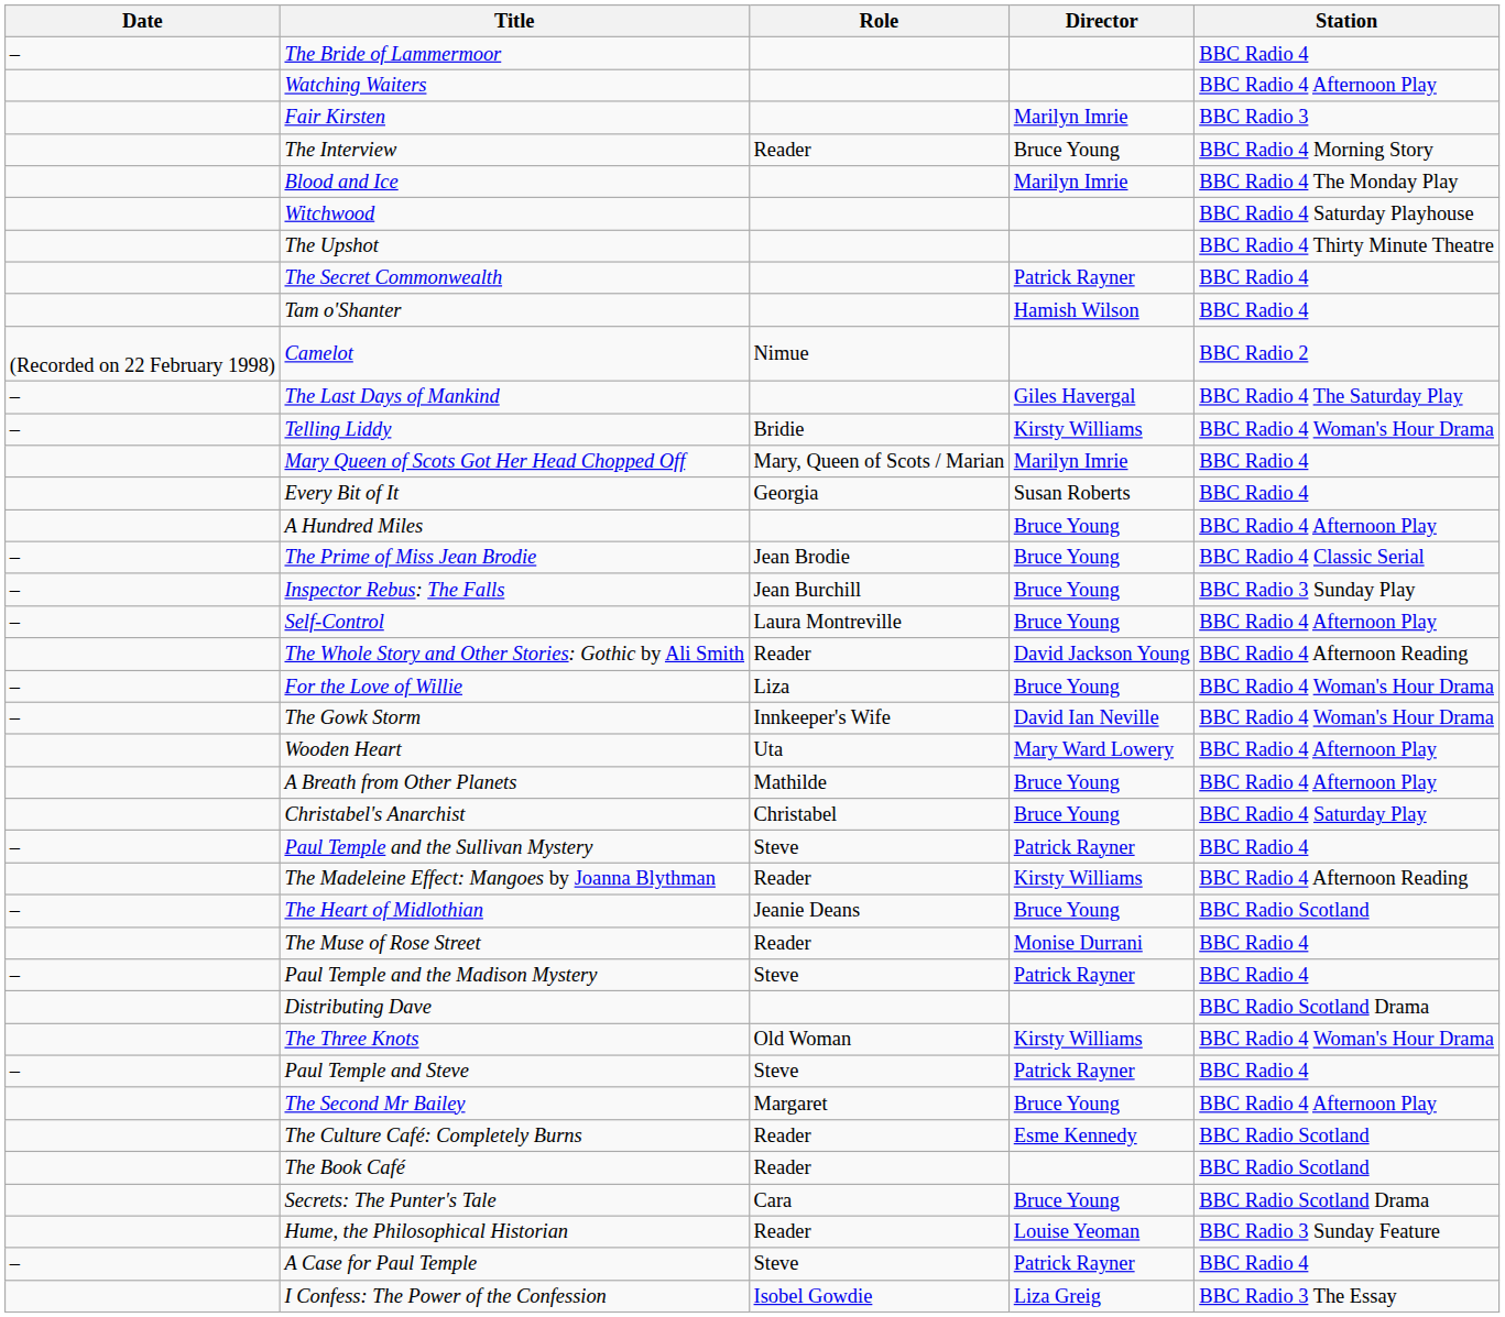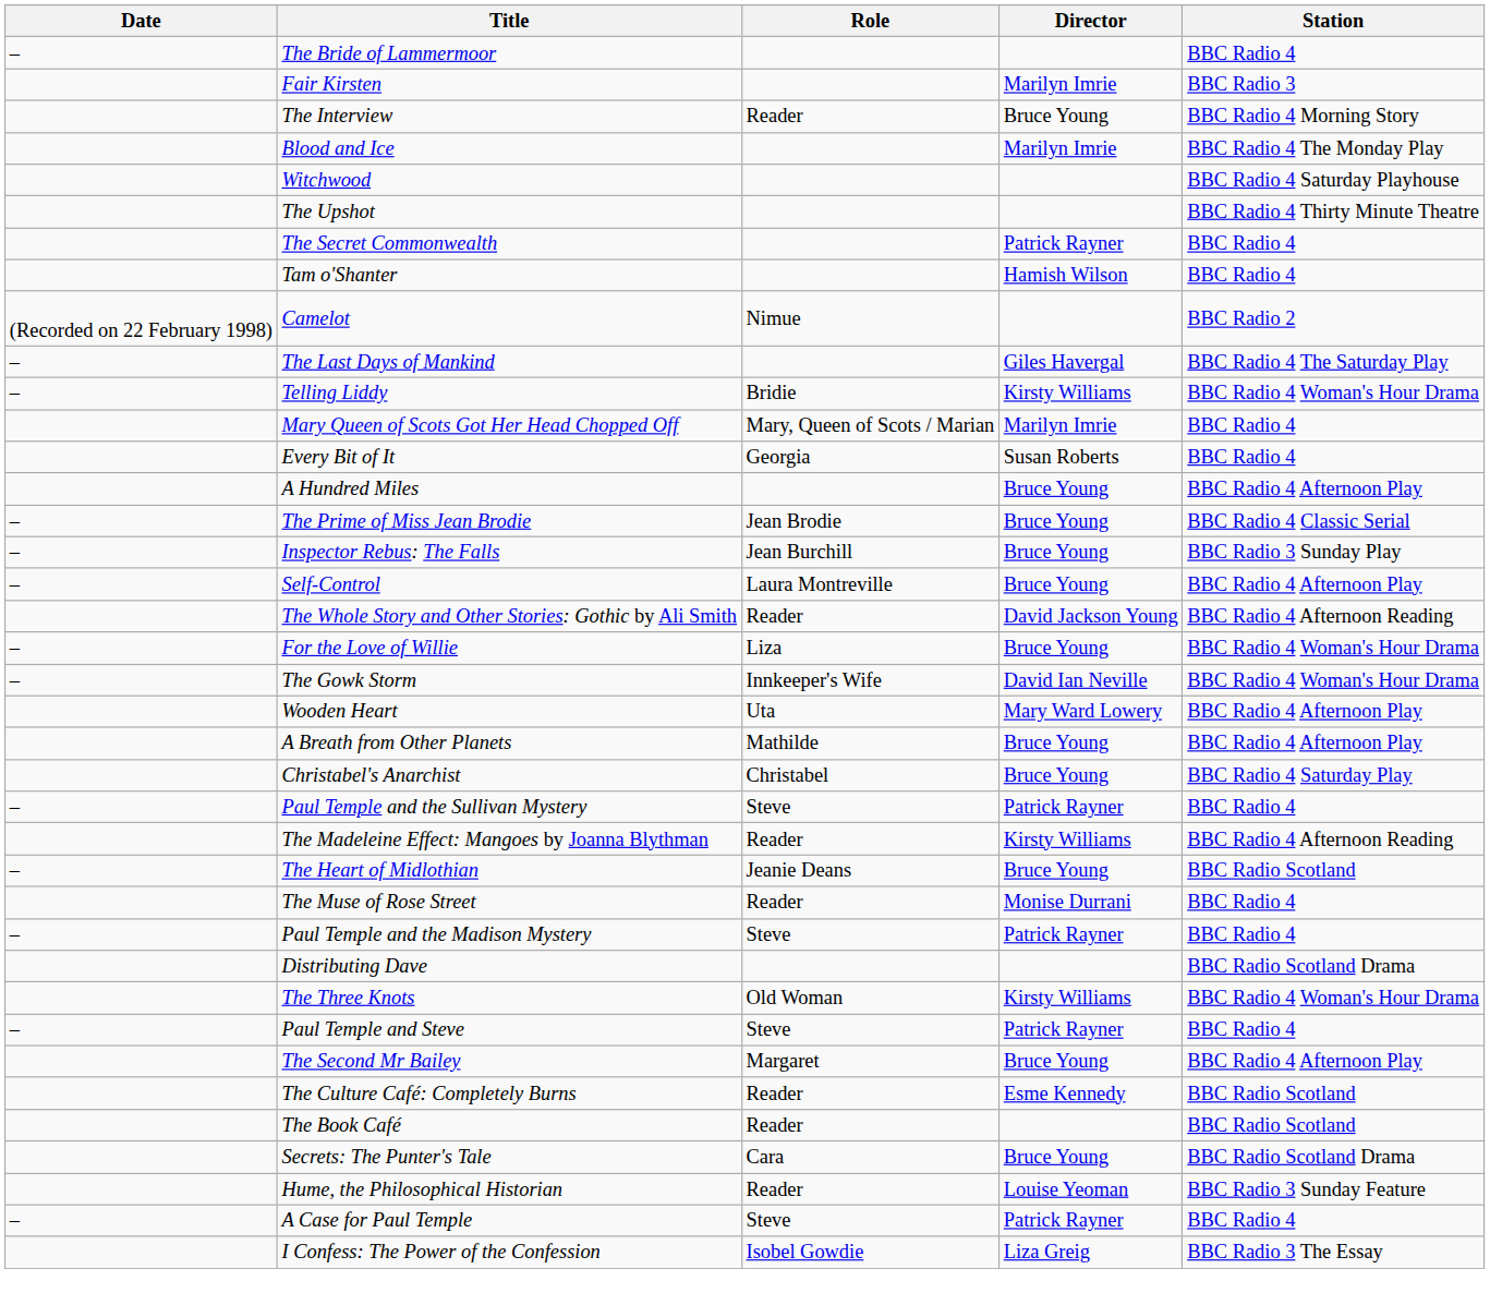- row: Watching Waiters | BBC Radio 4 Afternoon Play
